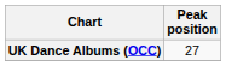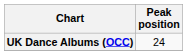UK Dance Albums (OCC) | Peak position: 27 -> 24
